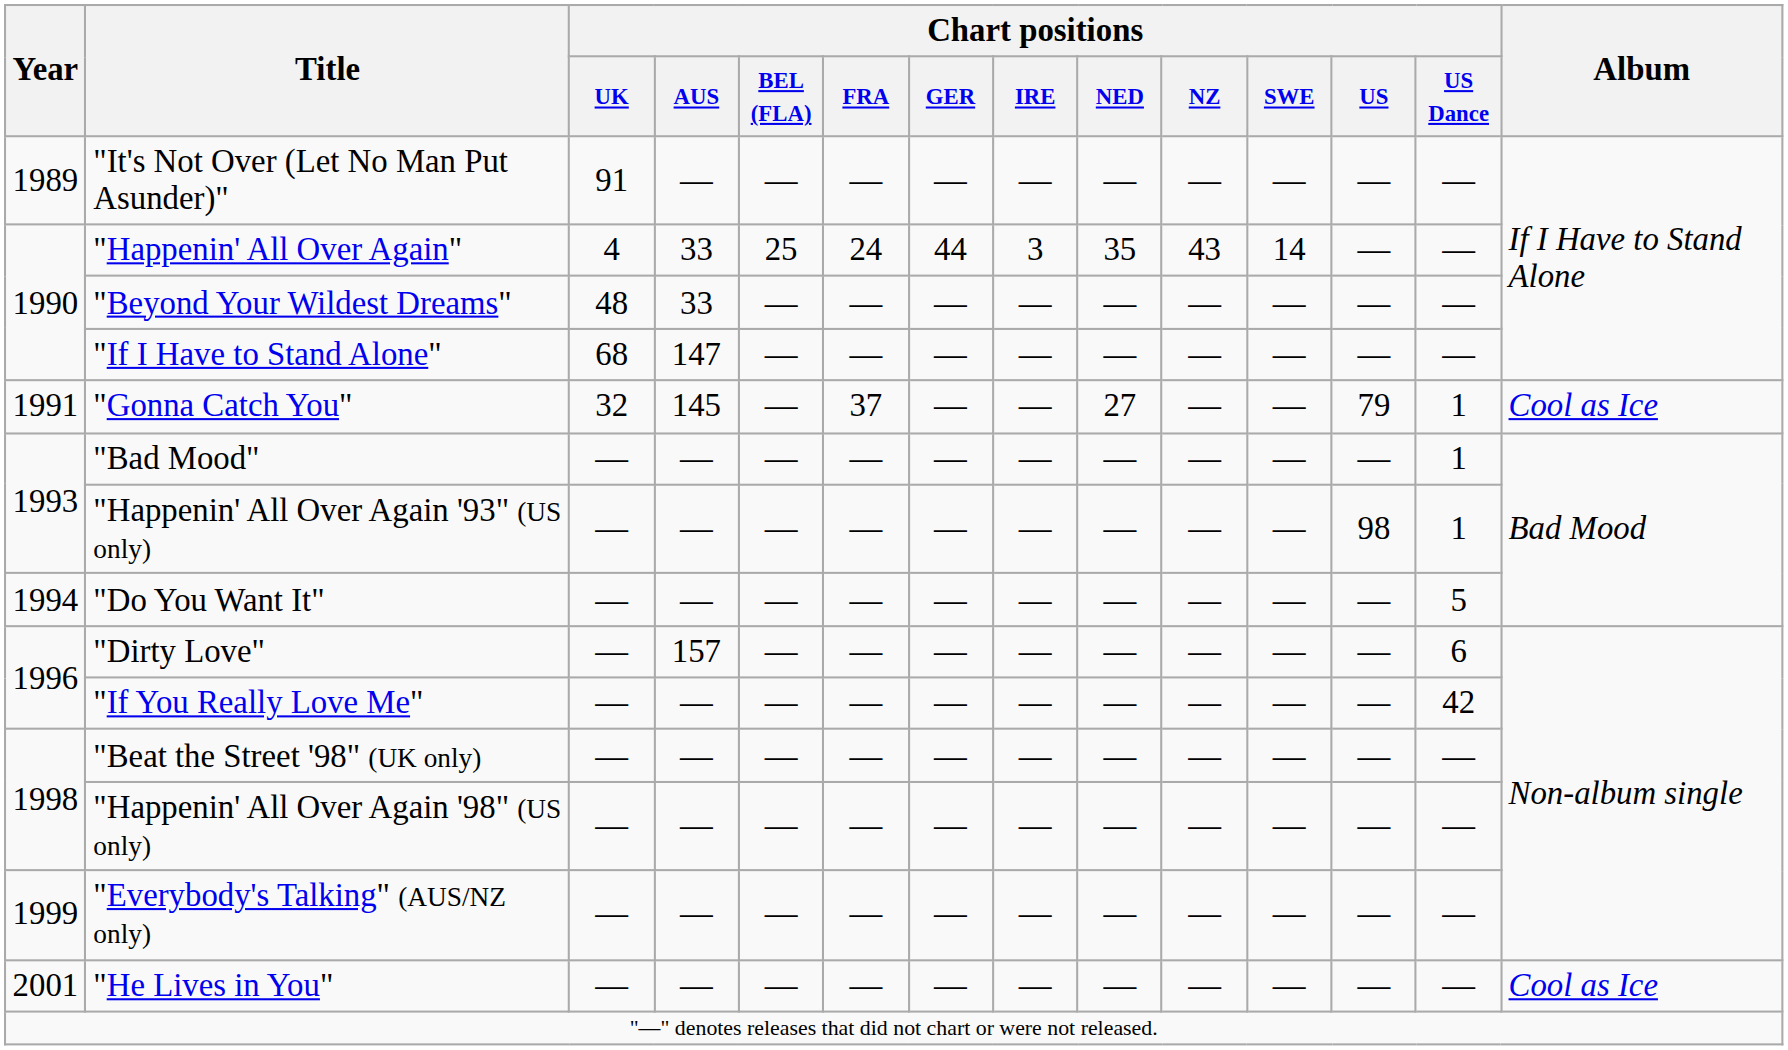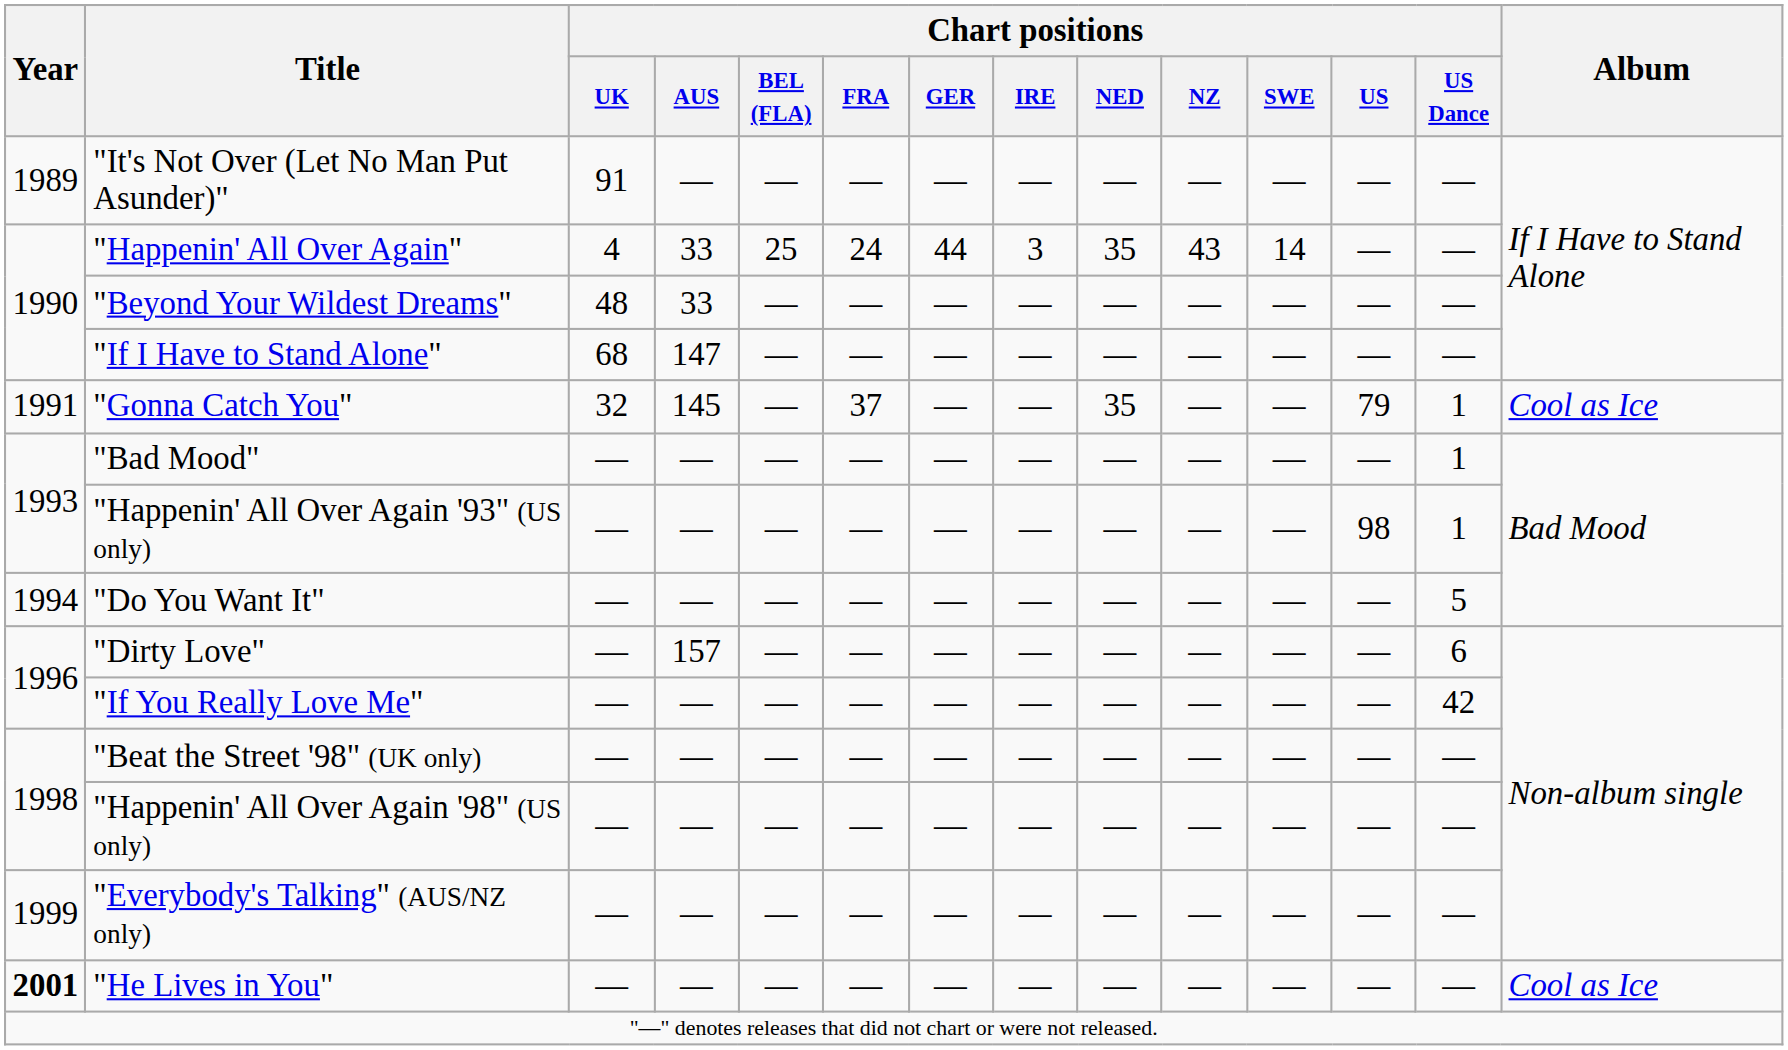"Gonna Catch You" | Chart positions / NED: 27 -> 35
"He Lives in You" | Year: normal -> bold
